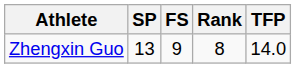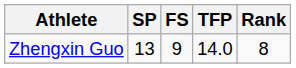columns swapped: TFP <-> Rank
